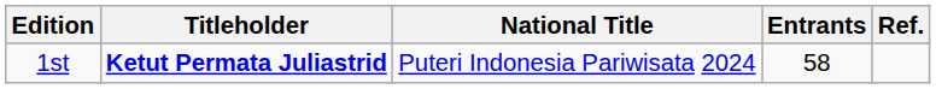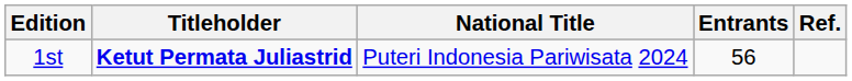1st | Entrants: 58 -> 56
